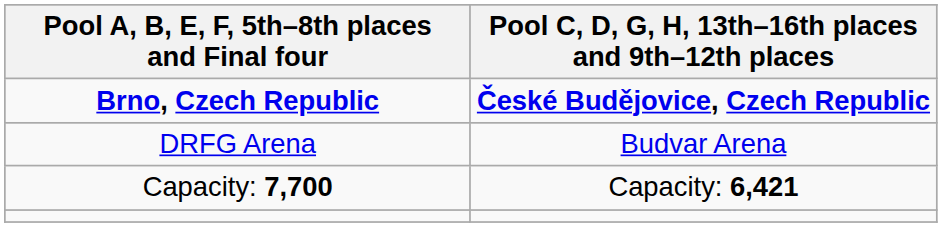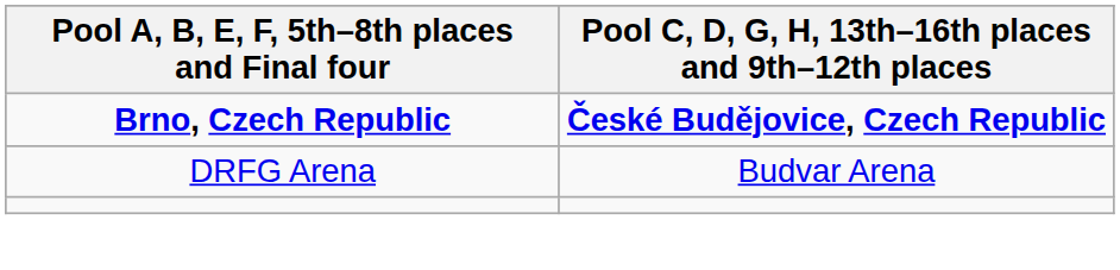- row: Capacity: 7,700 | Capacity: 6,421
